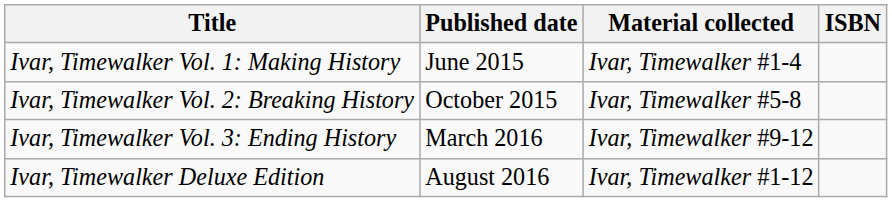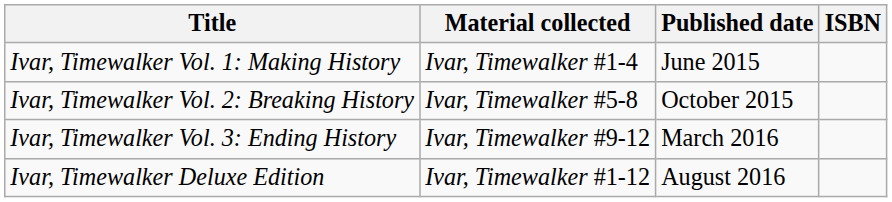columns swapped: Material collected <-> Published date
